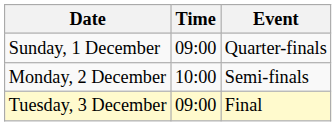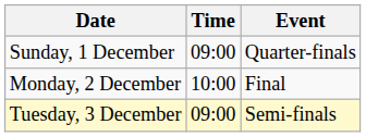Monday, 2 December | Event: Semi-finals -> Final
Tuesday, 3 December | Event: Final -> Semi-finals
